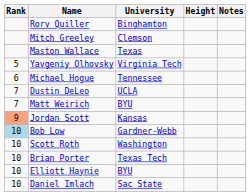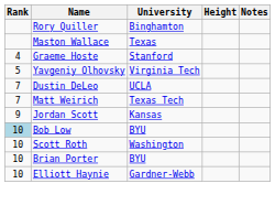- row: Mitch Greeley | Clemson
+ row: 4 | Graeme Hoste | Stanford
- row: 6 | Michael Hogue | Tennessee
Matt Weirich | University: BYU -> Texas Tech
Jordan Scott | Rank: lightsalmon background -> no background
Bob Low | University: Gardner-Webb -> BYU
Brian Porter | University: Texas Tech -> BYU
Elliott Haynie | University: BYU -> Gardner-Webb
- row: 10 | Daniel Imlach | Sac State
